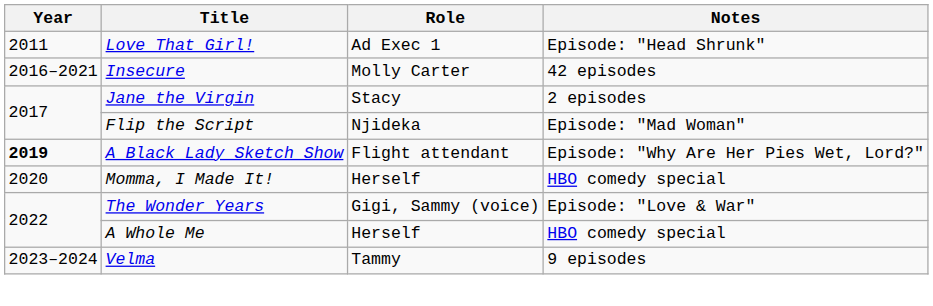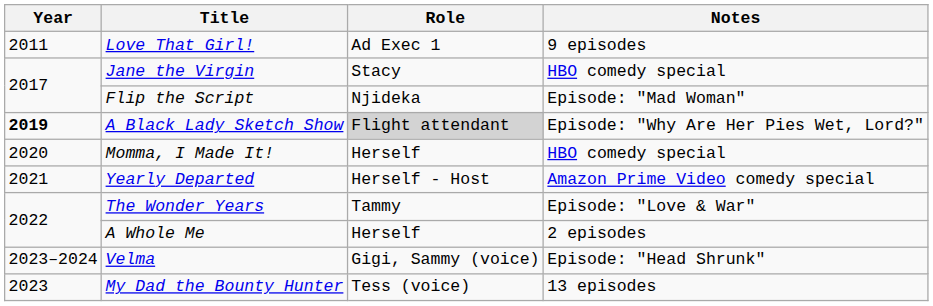Love That Girl! | Notes: Episode: "Head Shrunk" -> 9 episodes
- row: 2016–2021 | Insecure | Molly Carter | 42 episodes
Jane the Virgin | Notes: 2 episodes -> HBO comedy special
A Black Lady Sketch Show | Role: no background -> lightgrey background
+ row: 2021 | Yearly Departed | Herself - Host | Amazon Prime Video comedy special
The Wonder Years | Role: Gigi, Sammy (voice) -> Tammy
A Whole Me | Notes: HBO comedy special -> 2 episodes
Velma | Role: Tammy -> Gigi, Sammy (voice)
Velma | Notes: 9 episodes -> Episode: "Head Shrunk"
+ row: 2023 | My Dad the Bounty Hunter | Tess (voice) | 13 episodes
